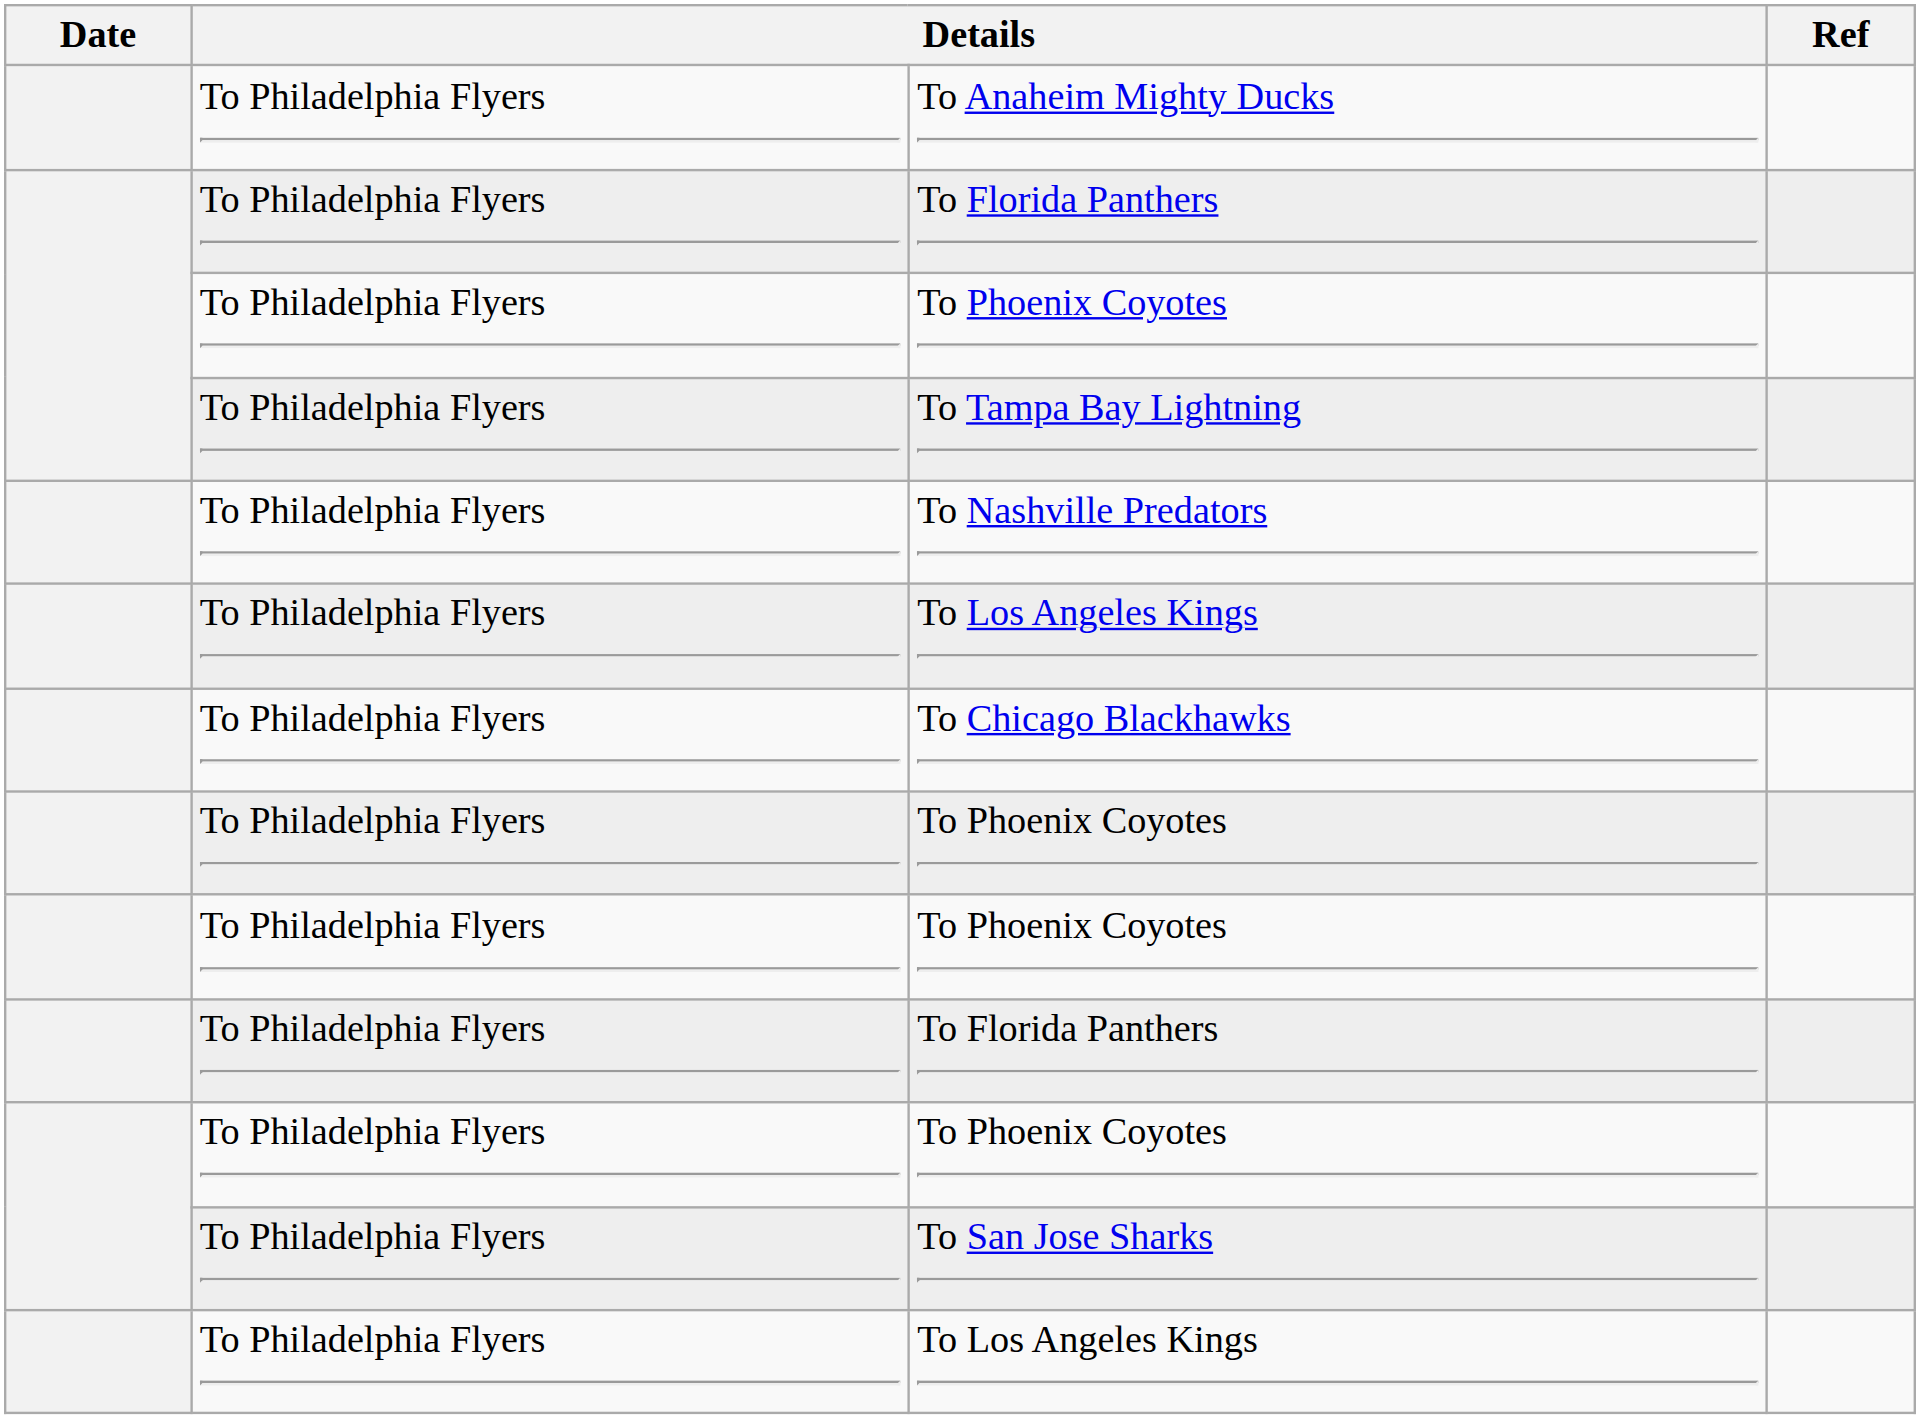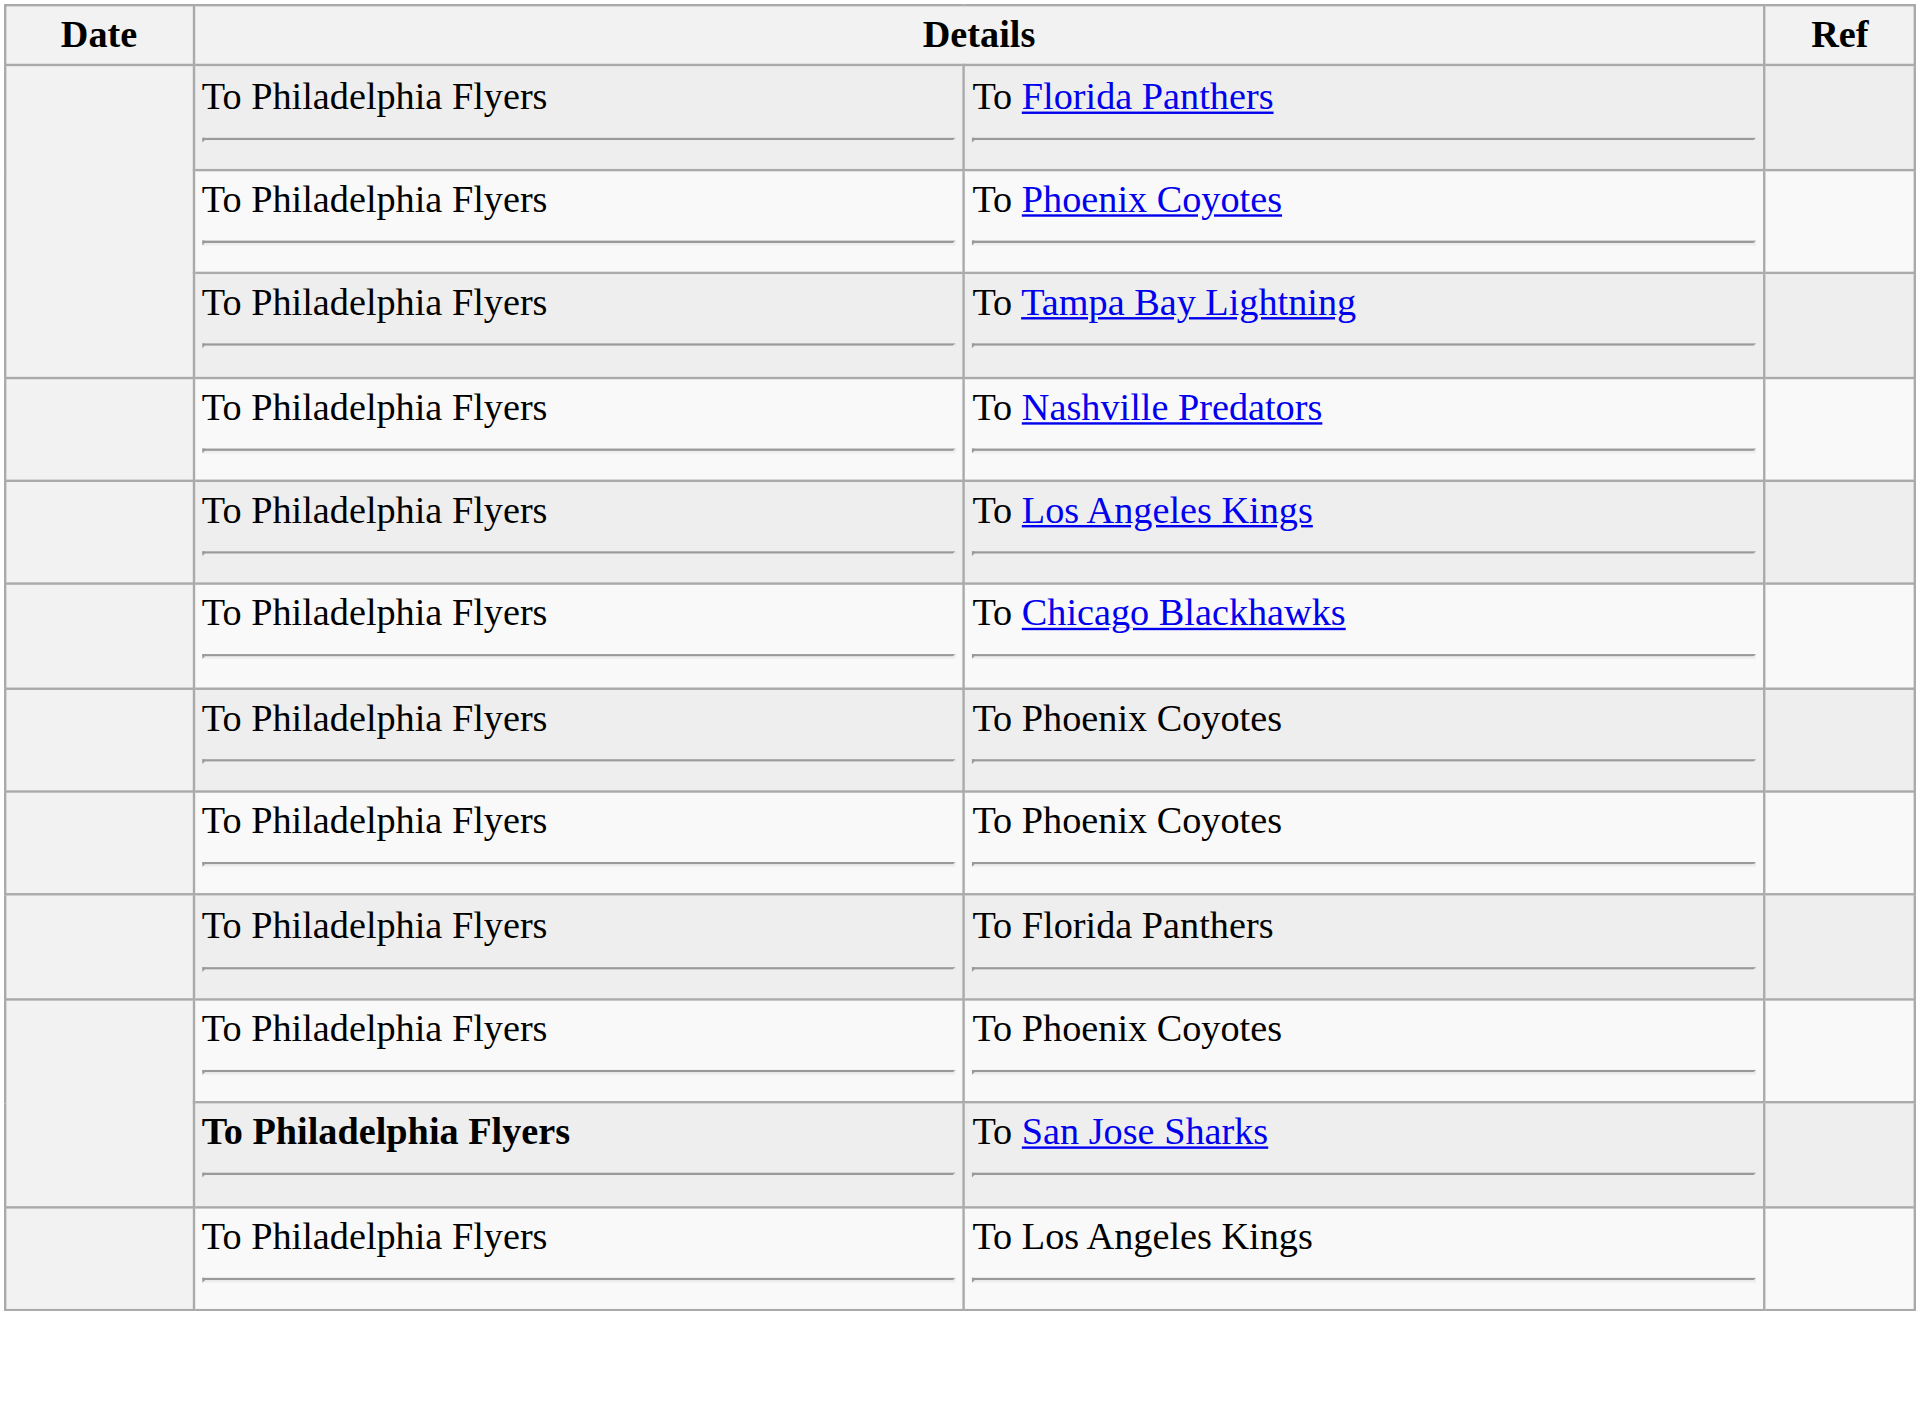- row: To Philadelphia Flyers | To Anaheim Mighty Ducks
To San Jose Sharks | column 2: normal -> bold
